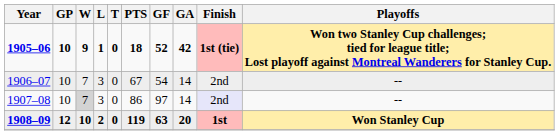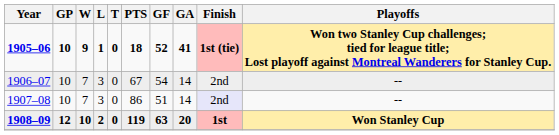1905–06 | GA: 42 -> 41
1907–08 | W: lightgrey background -> no background
1907–08 | GF: 97 -> 51
